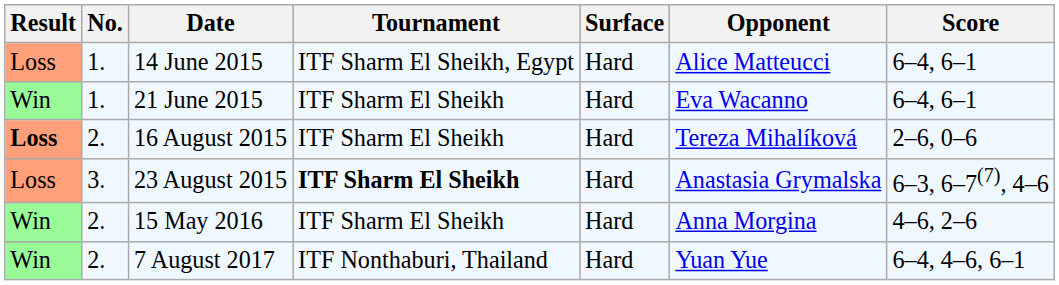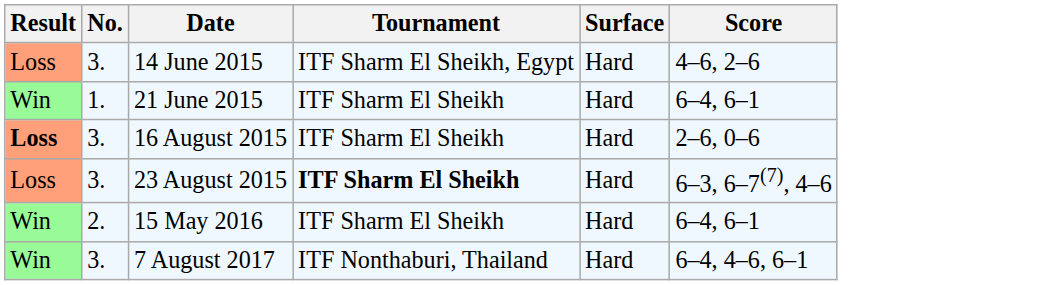- column: Opponent | Alice Matteucci | Eva Wacanno | Tereza Mihalíková | Anastasia Grymalska | Anna Morgina | Yuan Yue
14 June 2015 | No.: 1. -> 3.
14 June 2015 | Score: 6–4, 6–1 -> 4–6, 2–6
16 August 2015 | No.: 2. -> 3.
15 May 2016 | Score: 4–6, 2–6 -> 6–4, 6–1
7 August 2017 | No.: 2. -> 3.
